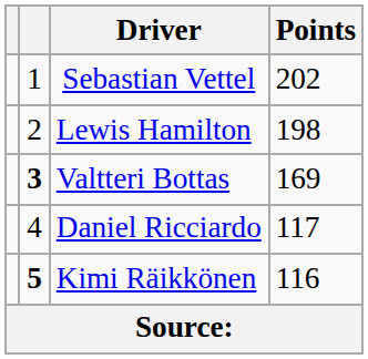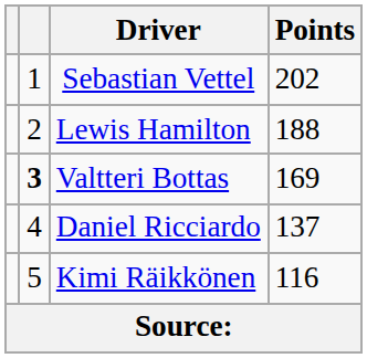Lewis Hamilton | Points: 198 -> 188
Daniel Ricciardo | Points: 117 -> 137
Kimi Räikkönen | column 2: bold -> normal
